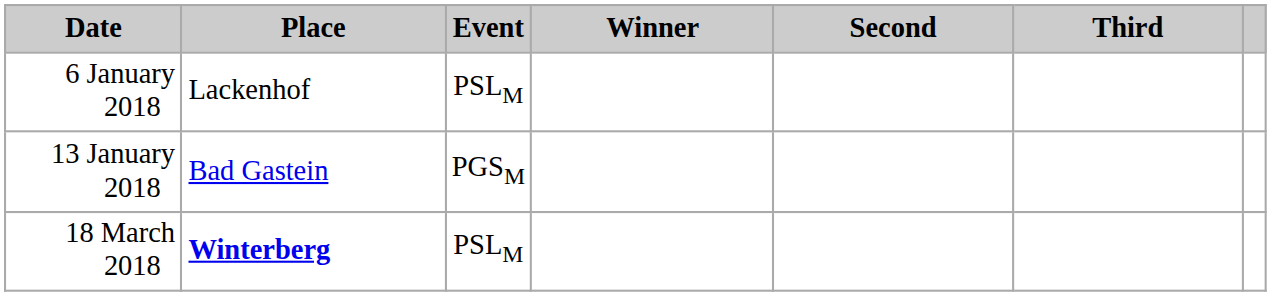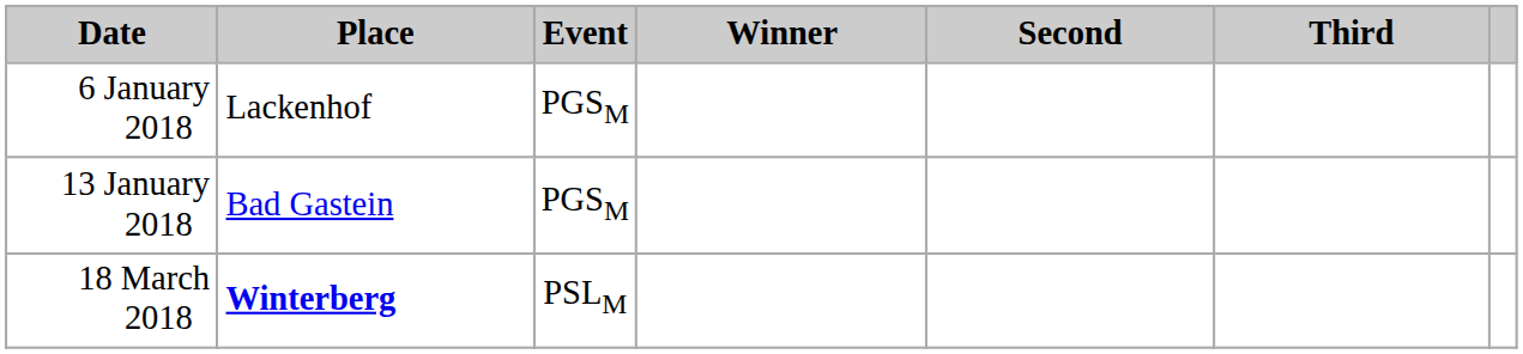6 January 2018 | Event: PSLM -> PGSM
